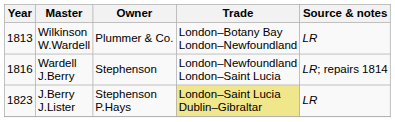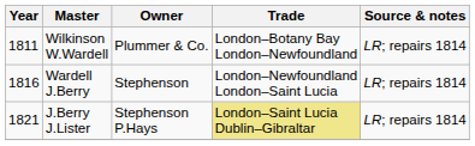Wilkinson W.Wardell | Year: 1813 -> 1811
Wilkinson W.Wardell | Source & notes: LR -> LR; repairs 1814
J.Berry J.Lister | Year: 1823 -> 1821
J.Berry J.Lister | Source & notes: LR -> LR; repairs 1814
